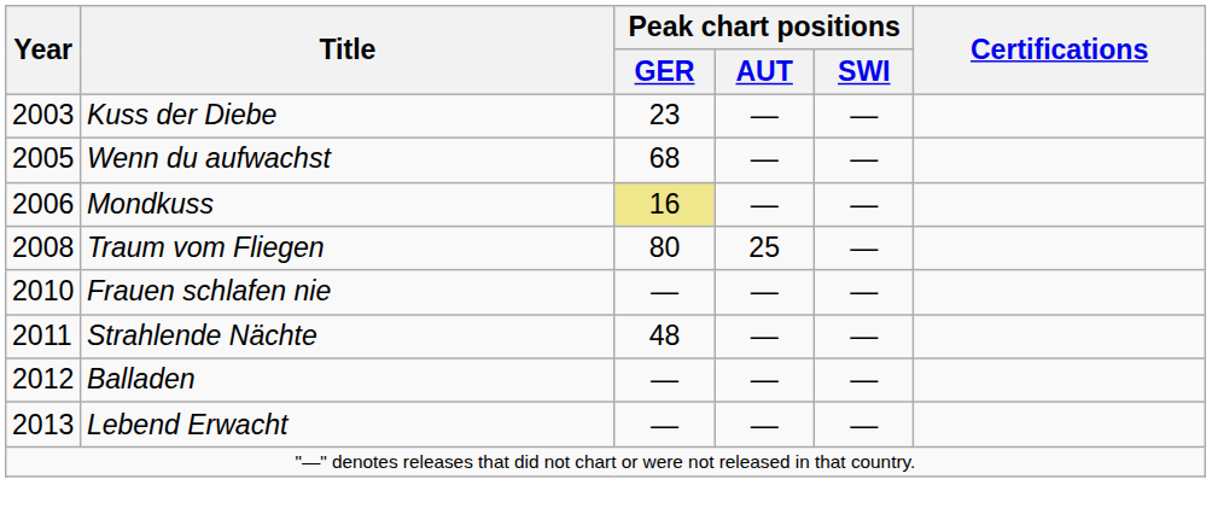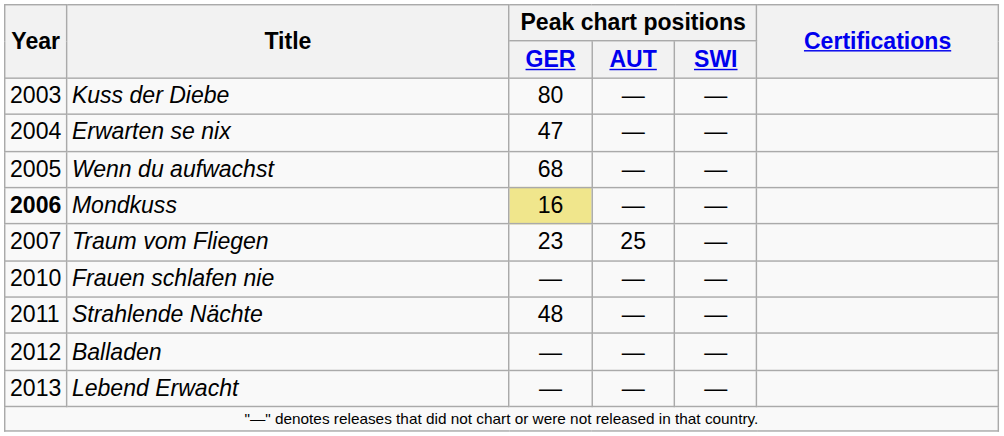Kuss der Diebe | Peak chart positions / GER: 23 -> 80
+ row: 2004 | Erwarten se nix | 47 | — | —
Mondkuss | Year: normal -> bold
Traum vom Fliegen | Year: 2008 -> 2007
Traum vom Fliegen | Peak chart positions / GER: 80 -> 23
